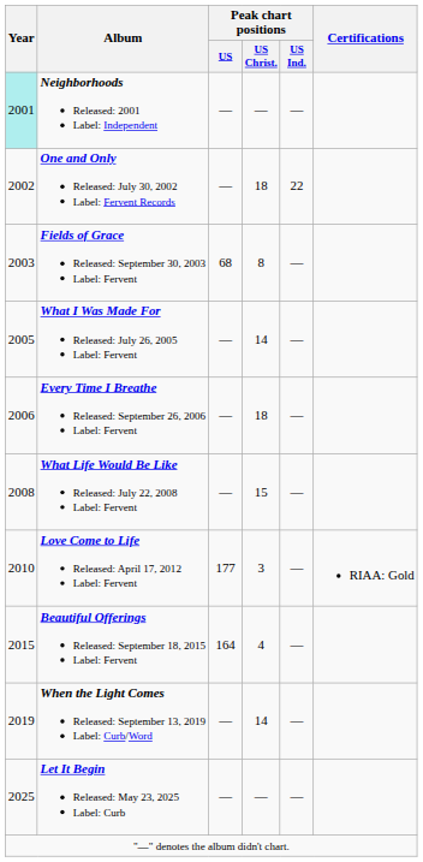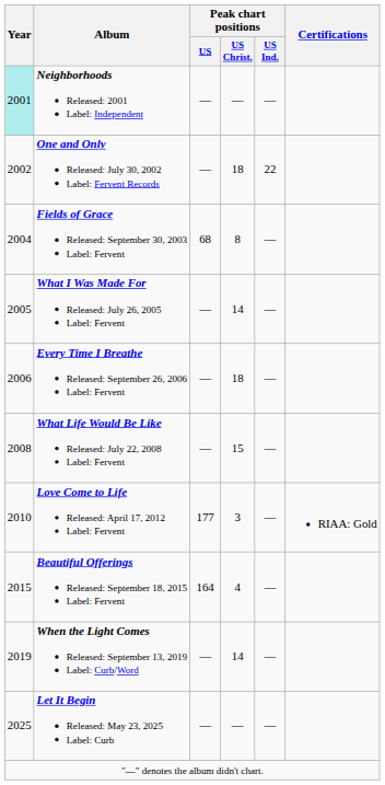Fields of Grace Released: September 30, 2003 Label: Fervent | Year: 2003 -> 2004
